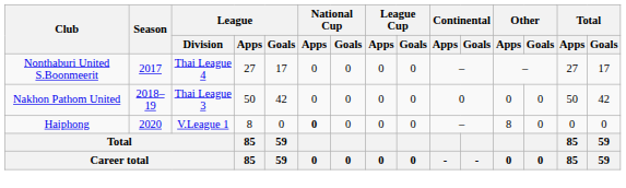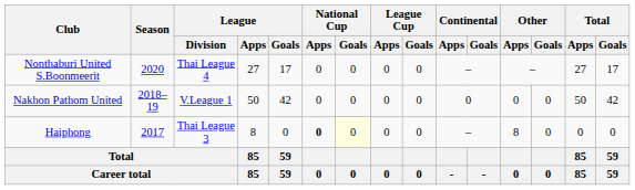Nonthaburi United S.Boonmeerit | Season: 2017 -> 2020
Nakhon Pathom United | League / Division: Thai League 3 -> V.League 1
Haiphong | Season: 2020 -> 2017
Haiphong | League / Division: V.League 1 -> Thai League 3
Haiphong | National Cup / Goals: no background -> lightyellow background
